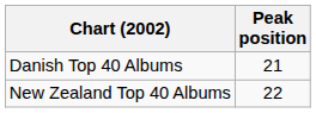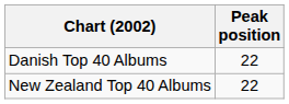Danish Top 40 Albums | Peak position: 21 -> 22
